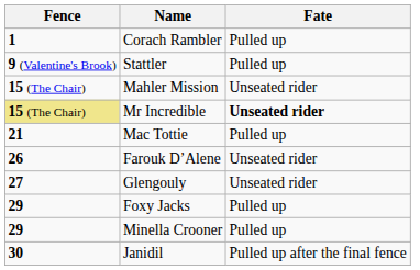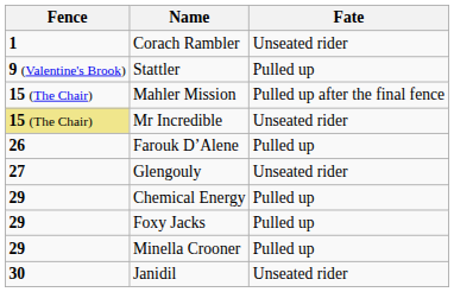Corach Rambler | Fate: Pulled up -> Unseated rider
Mahler Mission | Fate: Unseated rider -> Pulled up after the final fence
Mr Incredible | Fate: bold -> normal
- row: 21 | Mac Tottie | Pulled up
Farouk D’Alene | Fate: Unseated rider -> Pulled up
+ row: 29 | Chemical Energy | Pulled up
Janidil | Fate: Pulled up after the final fence -> Unseated rider
